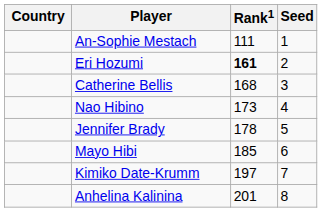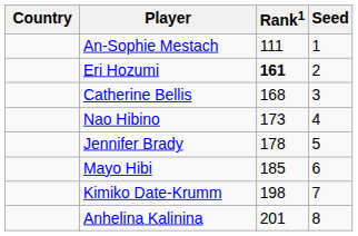Kimiko Date-Krumm | Rank1: 197 -> 198
